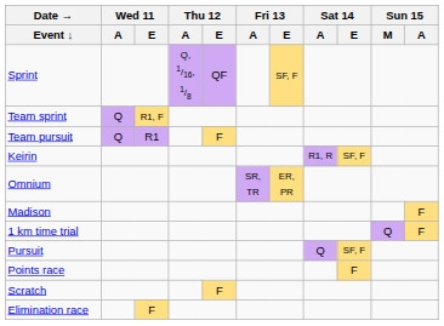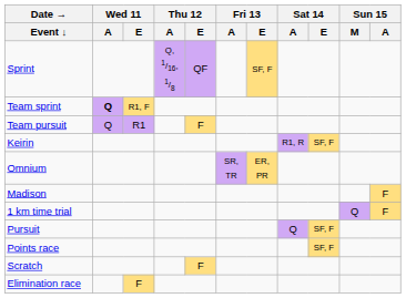Team sprint | Wed 11 / A: normal -> bold
Points race | Sat 14 / E: F -> SF, F
